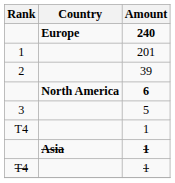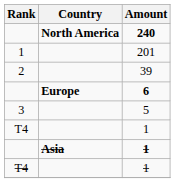240 | Country: Europe -> North America
6 | Country: North America -> Europe
